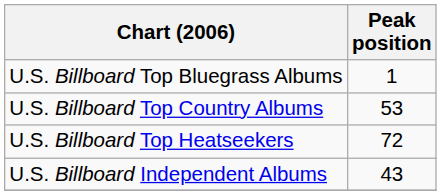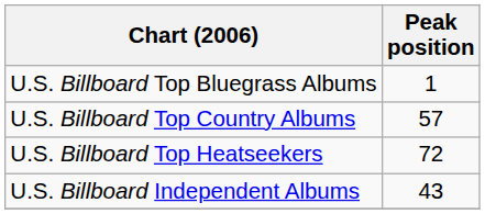U.S. Billboard Top Country Albums | Peak position: 53 -> 57
